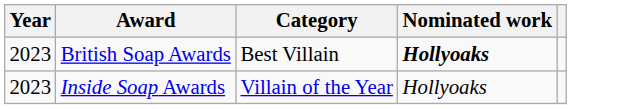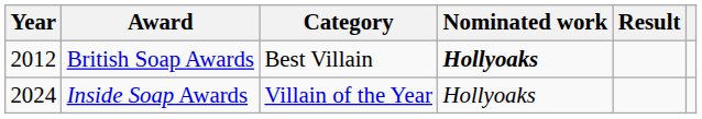+ column: Result
British Soap Awards | Year: 2023 -> 2012
Inside Soap Awards | Year: 2023 -> 2024
